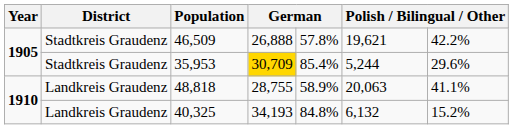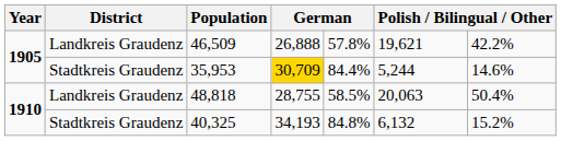46,509 | District: Stadtkreis Graudenz -> Landkreis Graudenz
35,953 | column 5: 85.4% -> 84.4%
35,953 | column 7: 29.6% -> 14.6%
48,818 | column 5: 58.9% -> 58.5%
48,818 | column 7: 41.1% -> 50.4%
40,325 | District: Landkreis Graudenz -> Stadtkreis Graudenz
